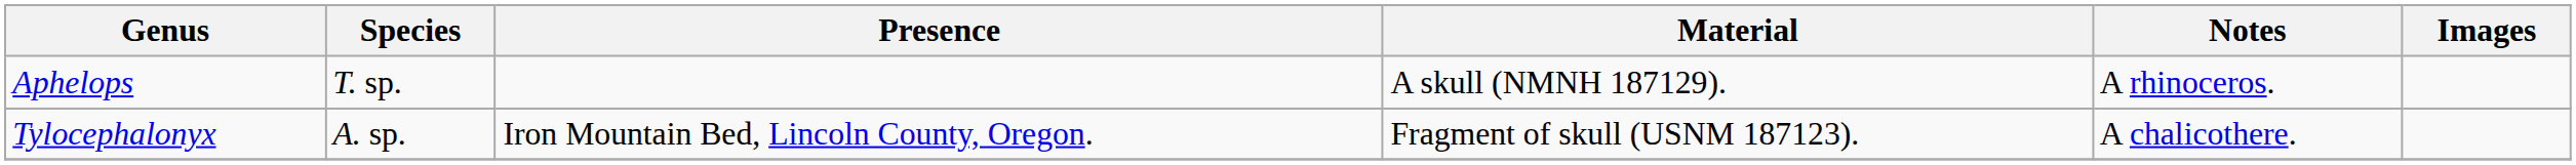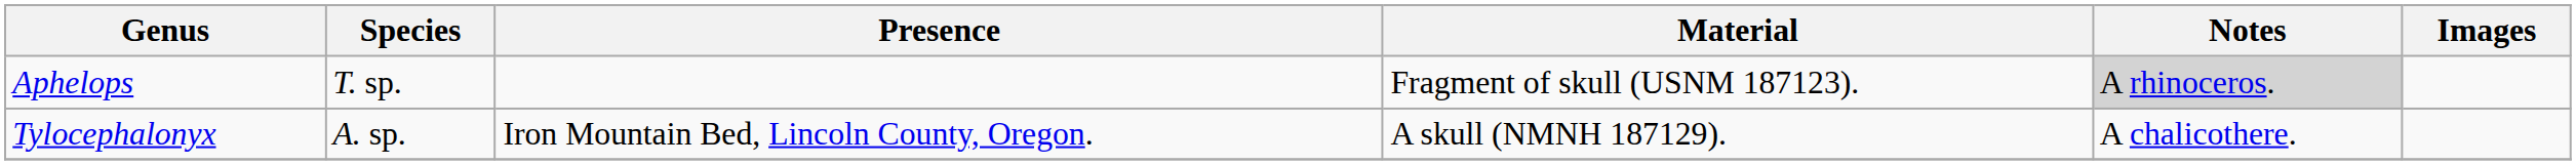Aphelops | Material: A skull (NMNH 187129). -> Fragment of skull (USNM 187123).
Aphelops | Notes: no background -> lightgrey background
Tylocephalonyx | Material: Fragment of skull (USNM 187123). -> A skull (NMNH 187129).
